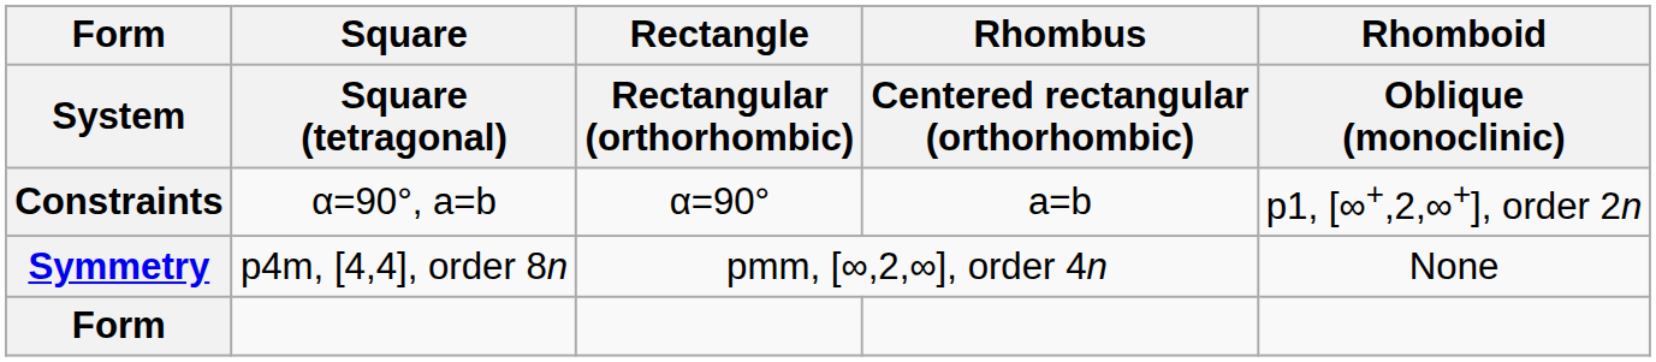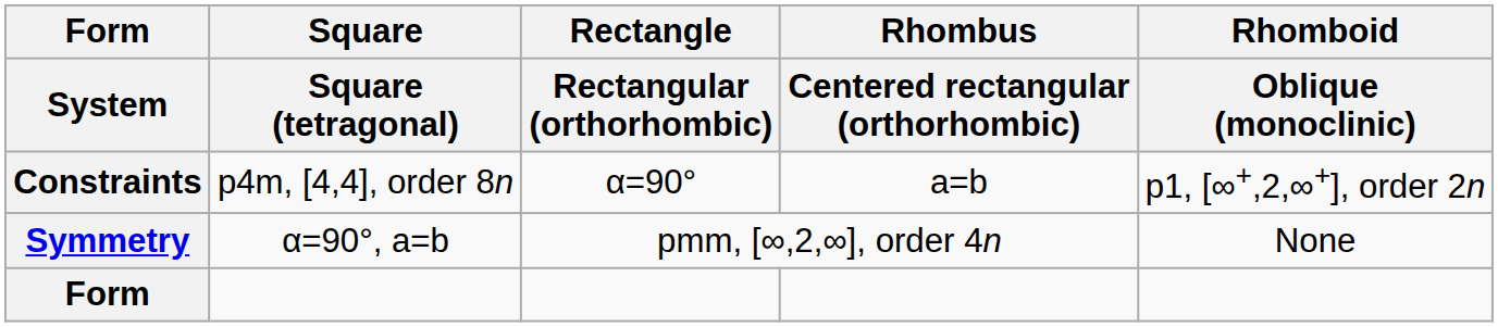Constraints | Square / Square (tetragonal): α=90°, a=b -> p4m, [4,4], order 8n
Symmetry | Square / Square (tetragonal): p4m, [4,4], order 8n -> α=90°, a=b
